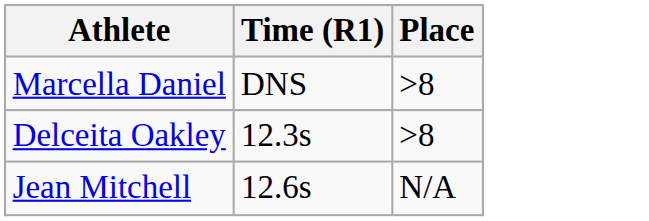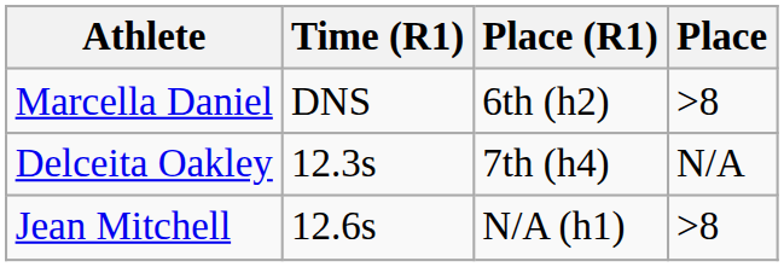+ column: Place (R1) | 6th (h2) | 7th (h4) | N/A (h1)
Delceita Oakley | Place: >8 -> N/A
Jean Mitchell | Place: N/A -> >8
